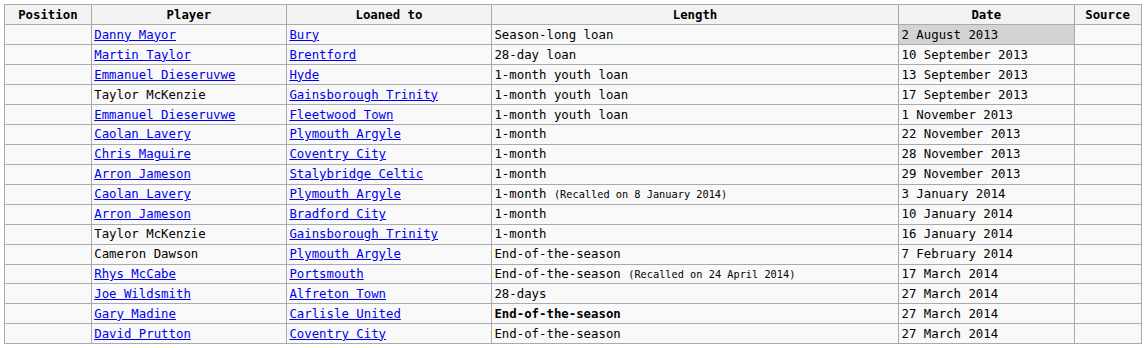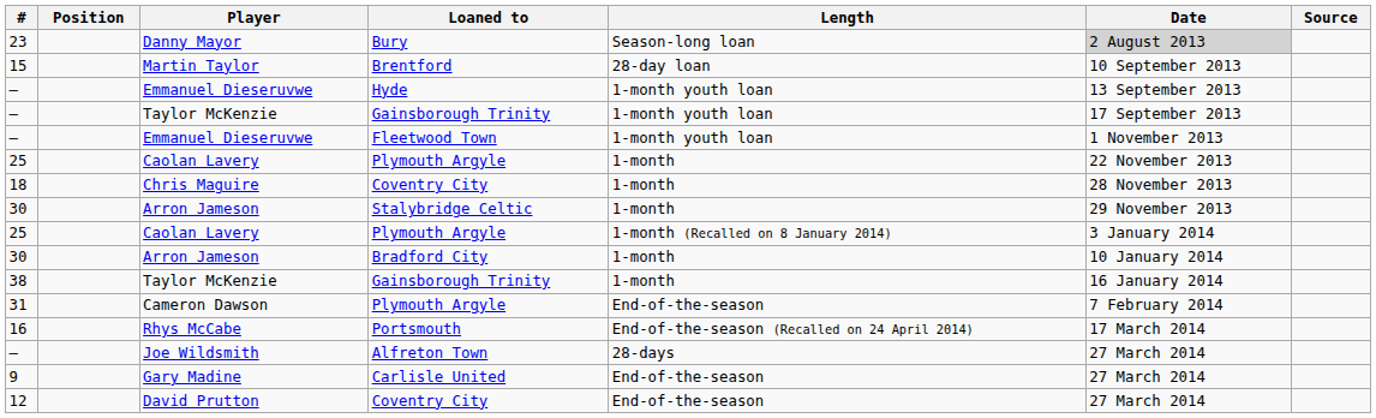+ column: # | 23 | 15 | — | — | — | 25 | 18 | 30 | 25 | 30 | 38 | 31 | 16 | — | 9 | 12
Gary Madine | Length: bold -> normal
